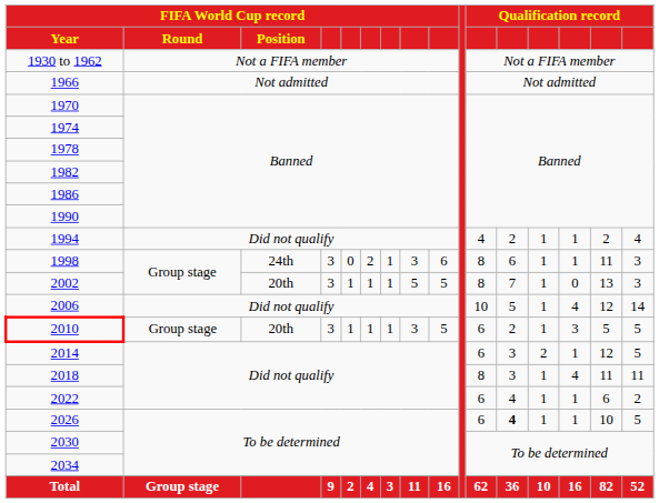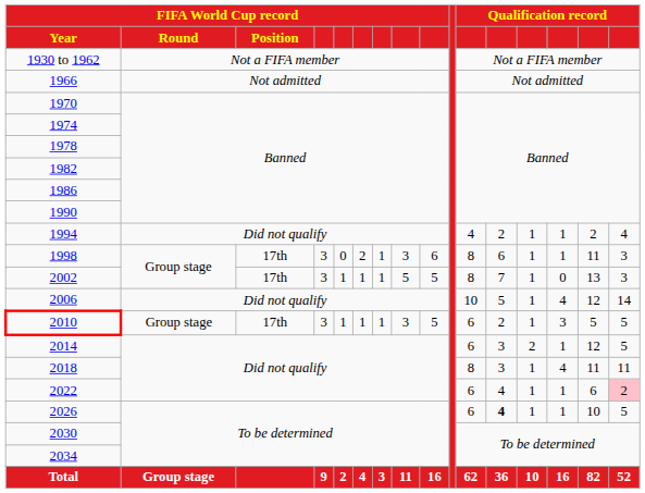1998 | FIFA World Cup record / Position: 24th -> 17th
2002 | FIFA World Cup record / Position: 20th -> 17th
2010 | FIFA World Cup record / Position: 20th -> 17th
2022 | column 16: no background -> pink background
